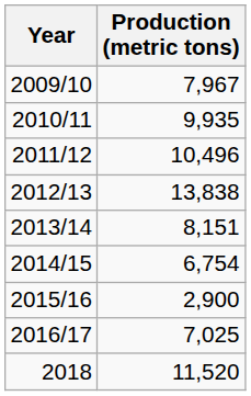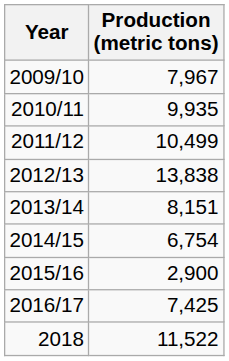2011/12 | Production (metric tons): 10,496 -> 10,499
2016/17 | Production (metric tons): 7,025 -> 7,425
2018 | Production (metric tons): 11,520 -> 11,522
